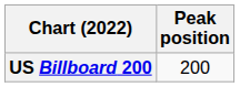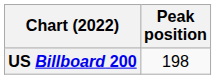US Billboard 200 | Peak position: 200 -> 198
